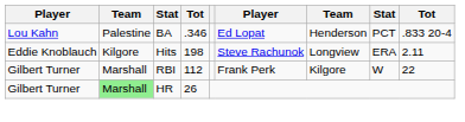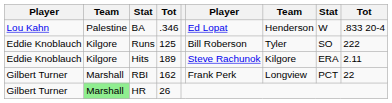BA | column 8: PCT -> W
+ row: Eddie Knoblauch | Kilgore | Runs | 125 | Bill Roberson | Tyler | SO | 222
Hits | column 4: 198 -> 189
Hits | column 7: Longview -> Kilgore
RBI | column 4: 112 -> 162
RBI | column 7: Kilgore -> Longview
RBI | column 8: W -> PCT
